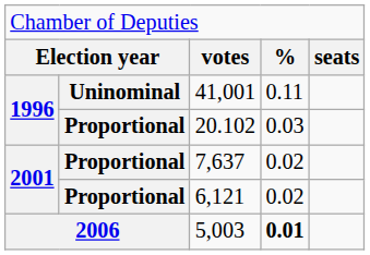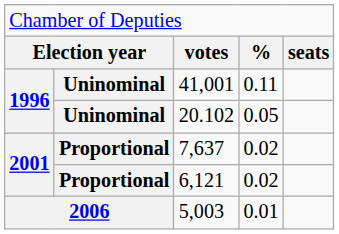20.102 | column 2: Proportional -> Uninominal
20.102 | column 4: 0.03 -> 0.05
5,003 | column 4: bold -> normal
